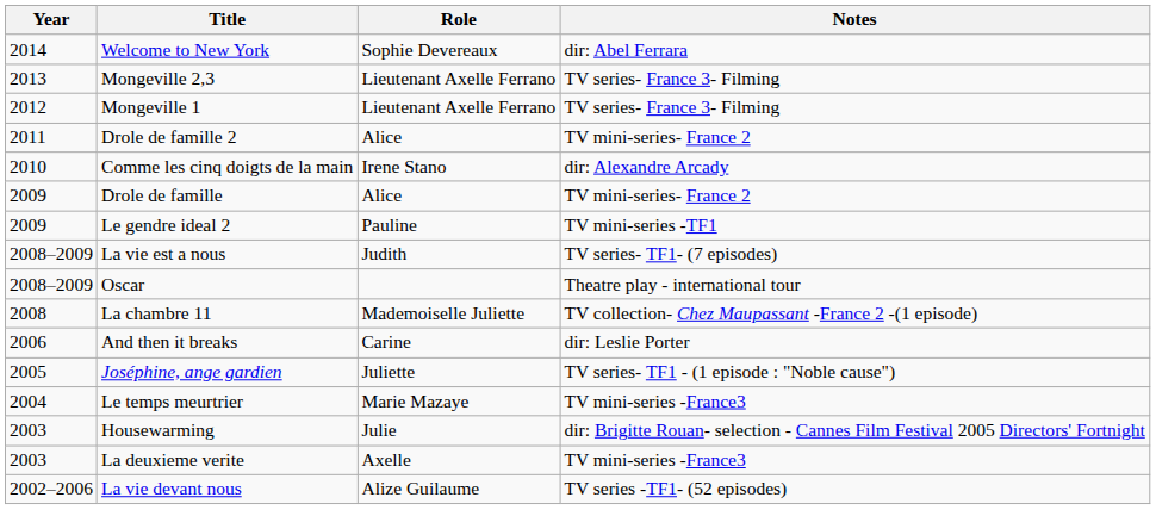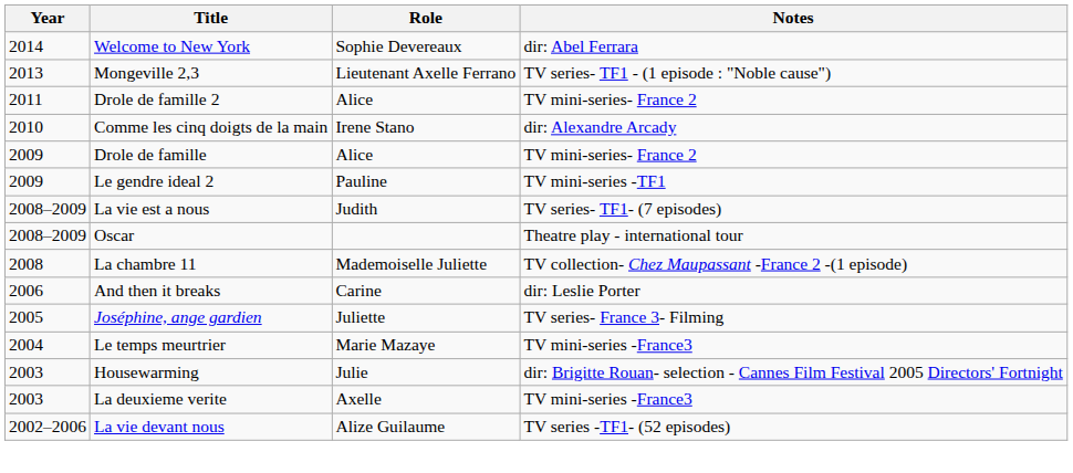Mongeville 2,3 | Notes: TV series- France 3- Filming -> TV series- TF1 - (1 episode : "Noble cause")
- row: 2012 | Mongeville 1 | Lieutenant Axelle Ferrano | TV series- France 3- Filming
Joséphine, ange gardien | Notes: TV series- TF1 - (1 episode : "Noble cause") -> TV series- France 3- Filming
